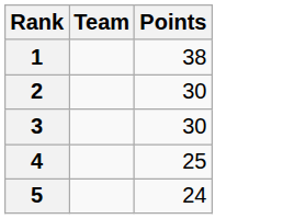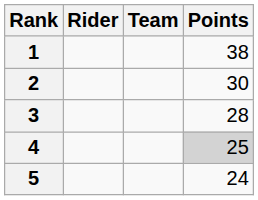+ column: Rider
3 | Points: 30 -> 28
4 | Points: no background -> lightgrey background
